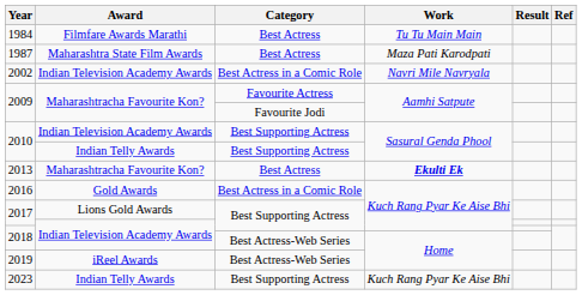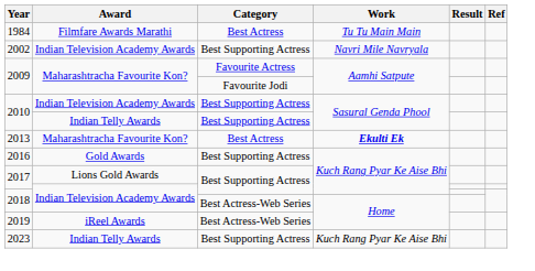- row: 1987 | Maharashtra State Film Awards | Best Actress | Maza Pati Karodpati
2002 | Category: Best Actress in a Comic Role -> Best Supporting Actress
2016 | Category: Best Actress in a Comic Role -> Best Supporting Actress
